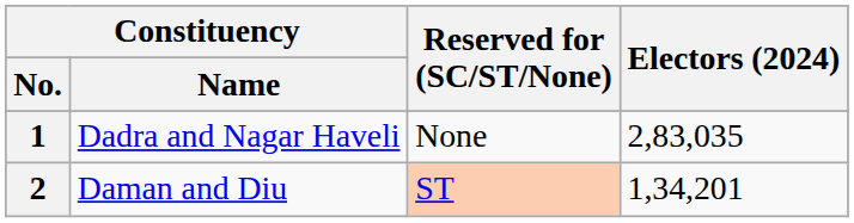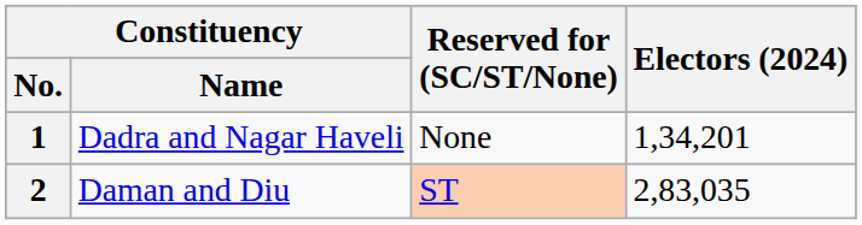1 | Electors (2024): 2,83,035 -> 1,34,201
2 | Electors (2024): 1,34,201 -> 2,83,035
